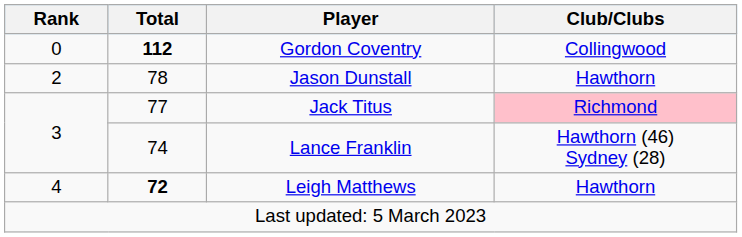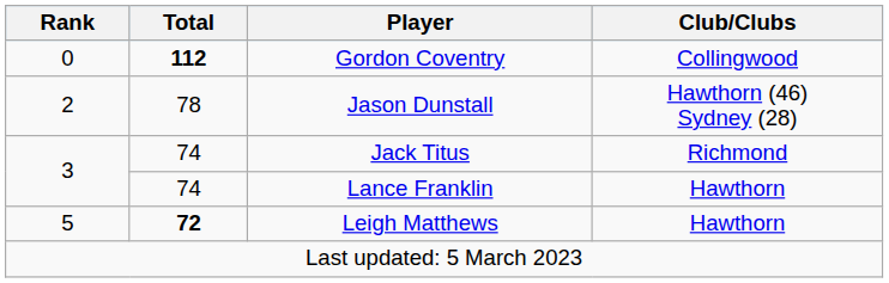Jason Dunstall | Club/Clubs: Hawthorn -> Hawthorn (46) Sydney (28)
Jack Titus | Total: 77 -> 74
Jack Titus | Club/Clubs: pink background -> no background
Lance Franklin | Club/Clubs: Hawthorn (46) Sydney (28) -> Hawthorn
Leigh Matthews | Rank: 4 -> 5
